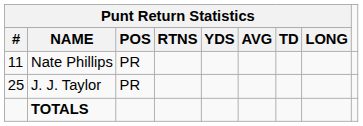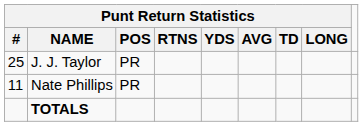rows swapped: Nate Phillips <-> J. J. Taylor
